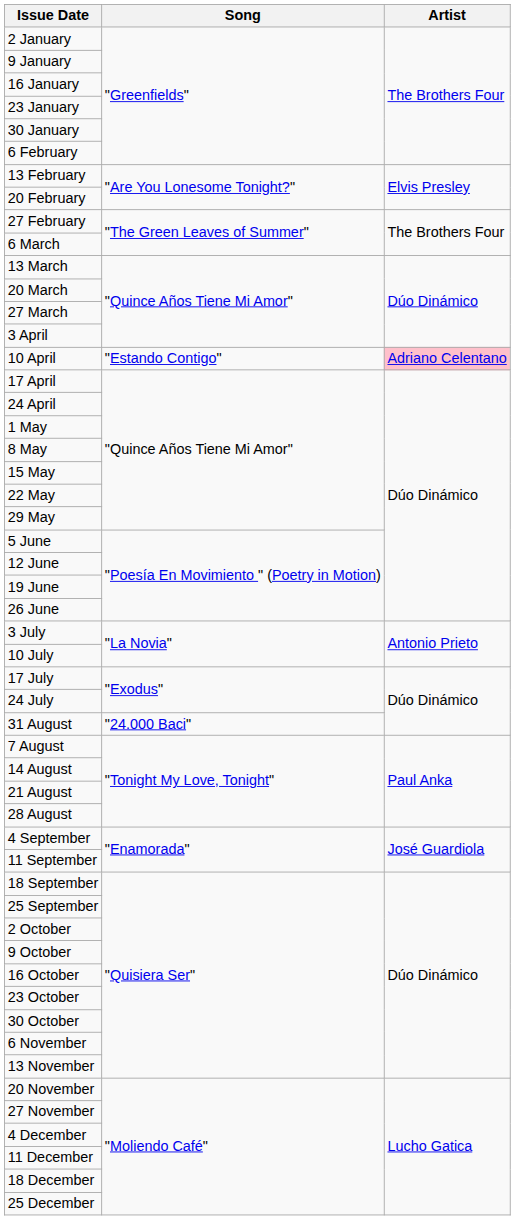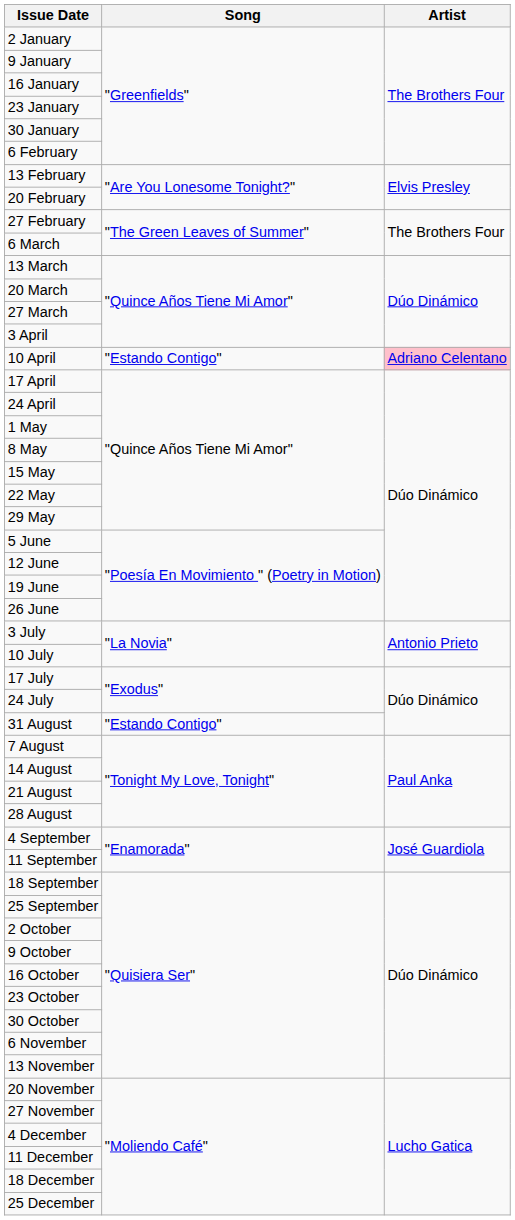31 August | Song: "24.000 Baci" -> "Estando Contigo"
